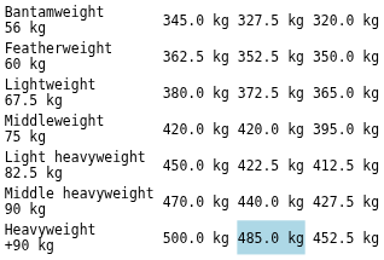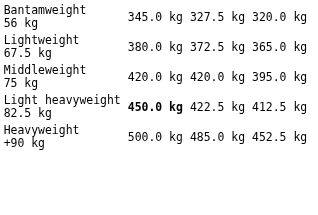- row: Featherweight 60 kg | 362.5 kg | 352.5 kg | 350.0 kg
Light heavyweight 82.5 kg | column 3: normal -> bold
- row: Middle heavyweight 90 kg | 470.0 kg | 440.0 kg | 427.5 kg
Heavyweight +90 kg | column 5: lightblue background -> no background
